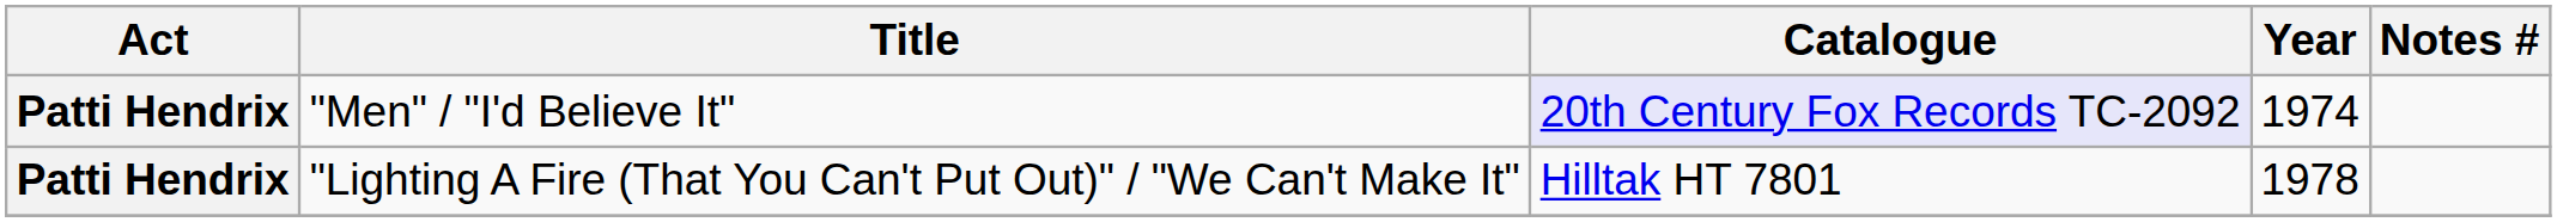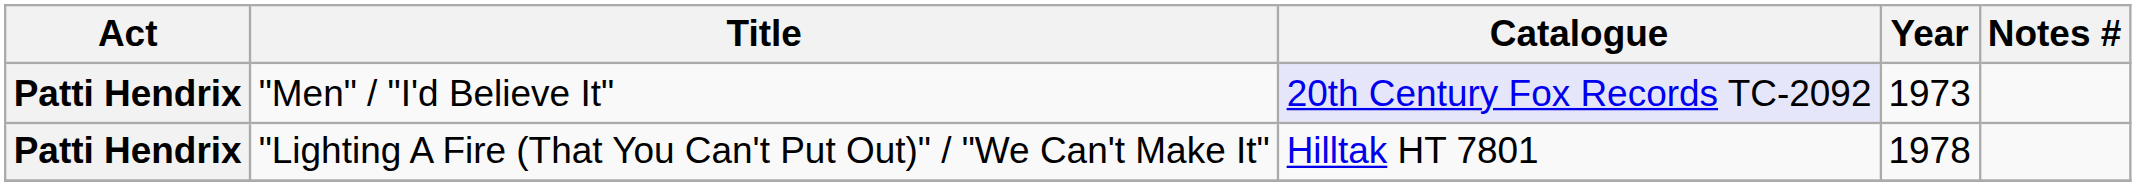"Men" / "I'd Believe It" | Year: 1974 -> 1973
